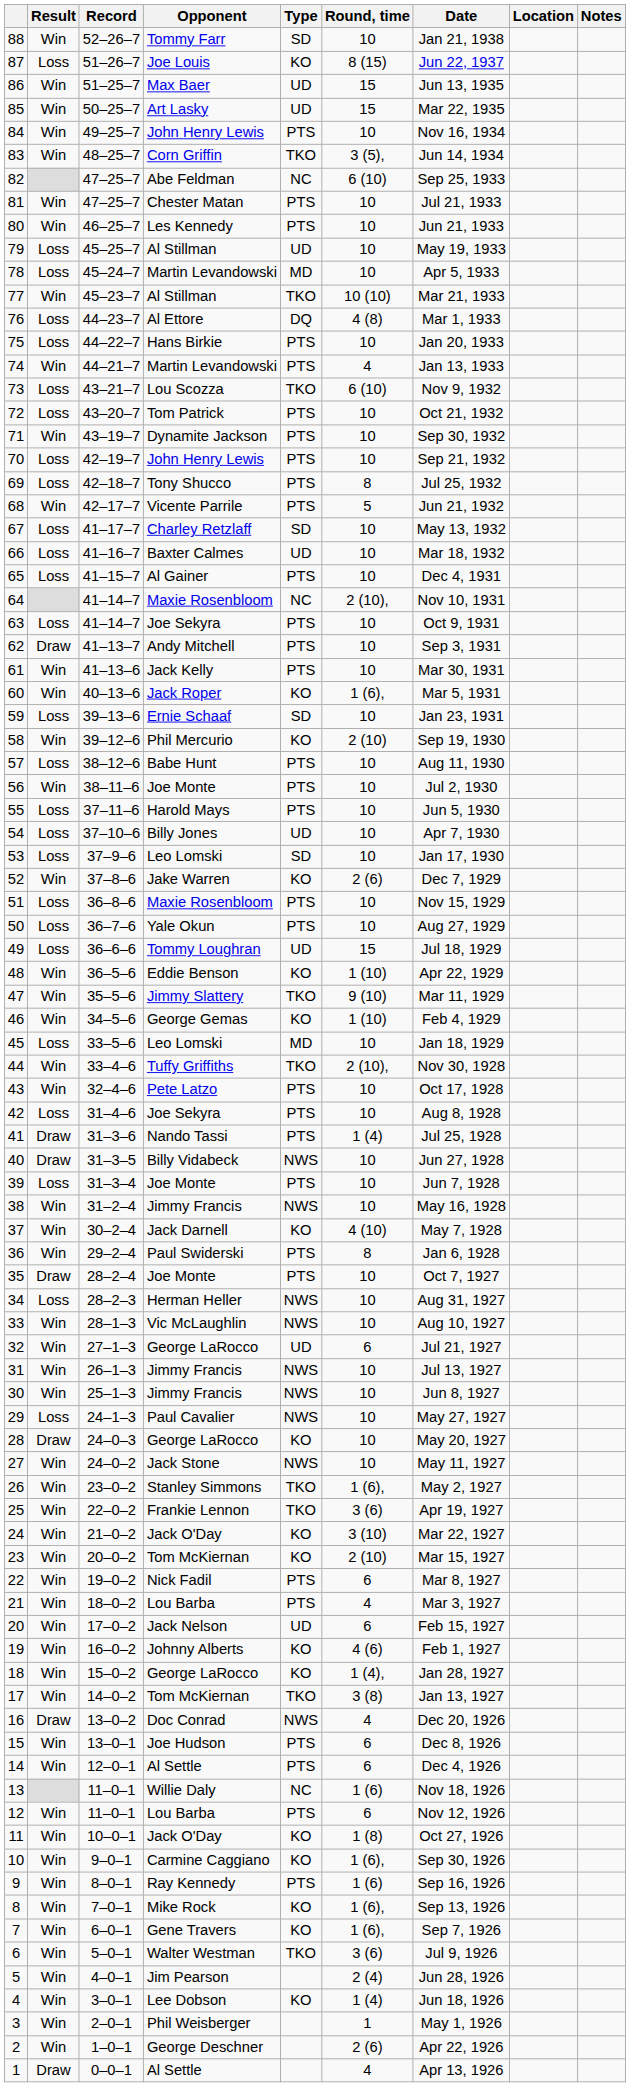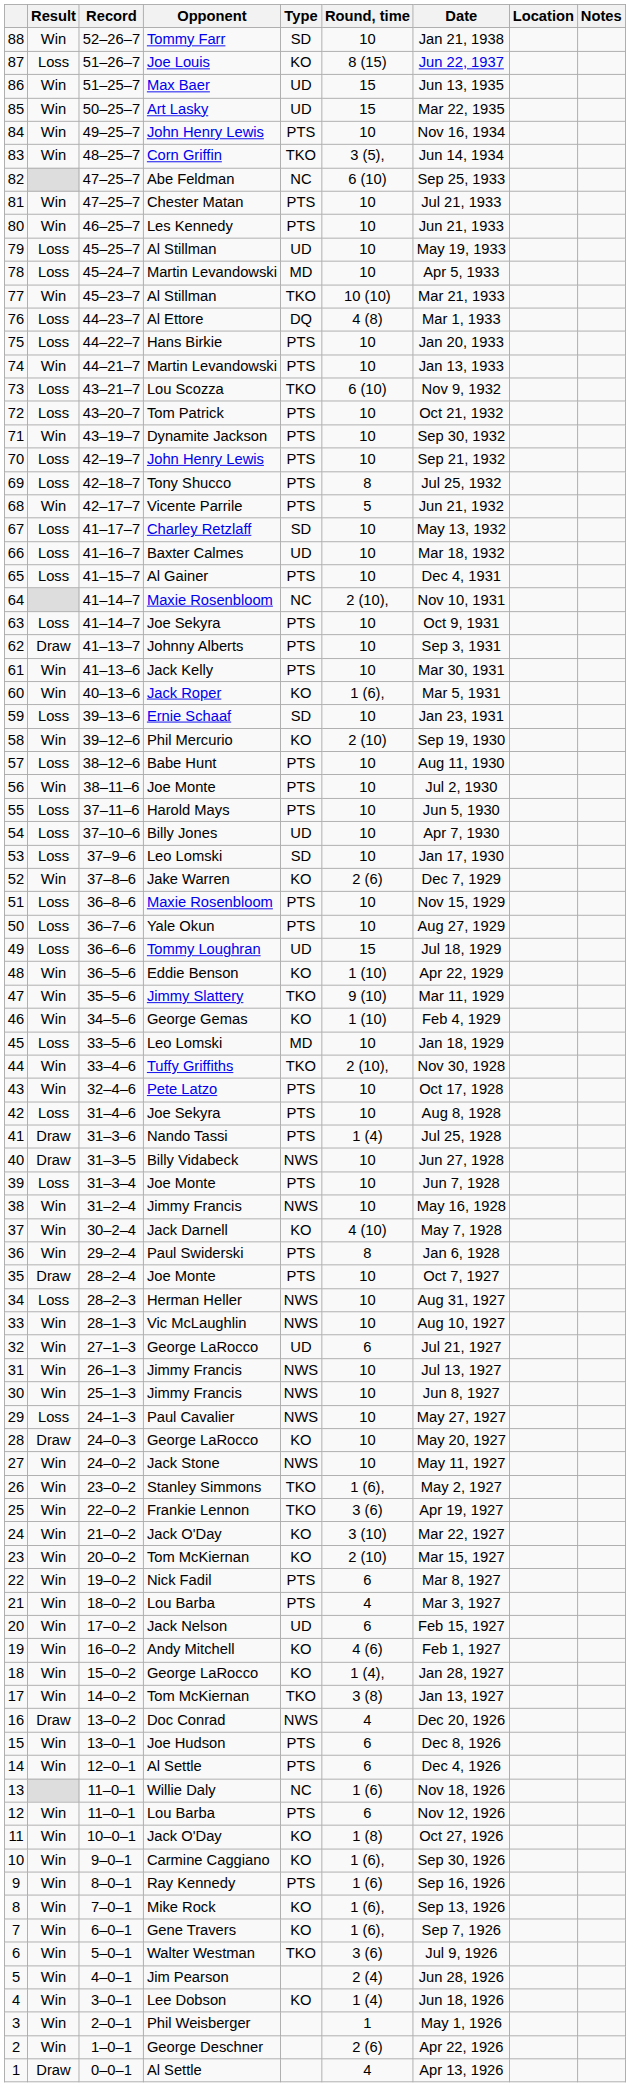74 | Round, time: 4 -> 10
62 | Opponent: Andy Mitchell -> Johnny Alberts
19 | Opponent: Johnny Alberts -> Andy Mitchell
